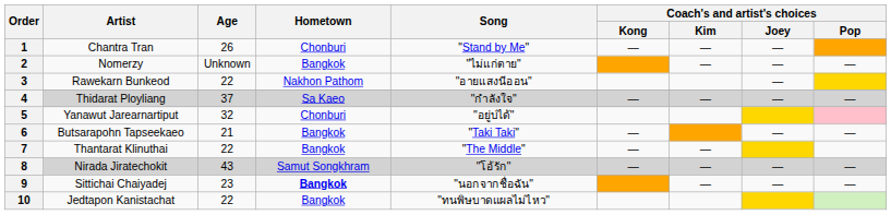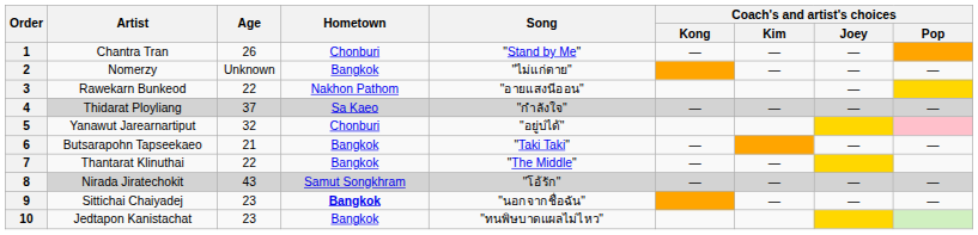10 | Age: 22 -> 23
